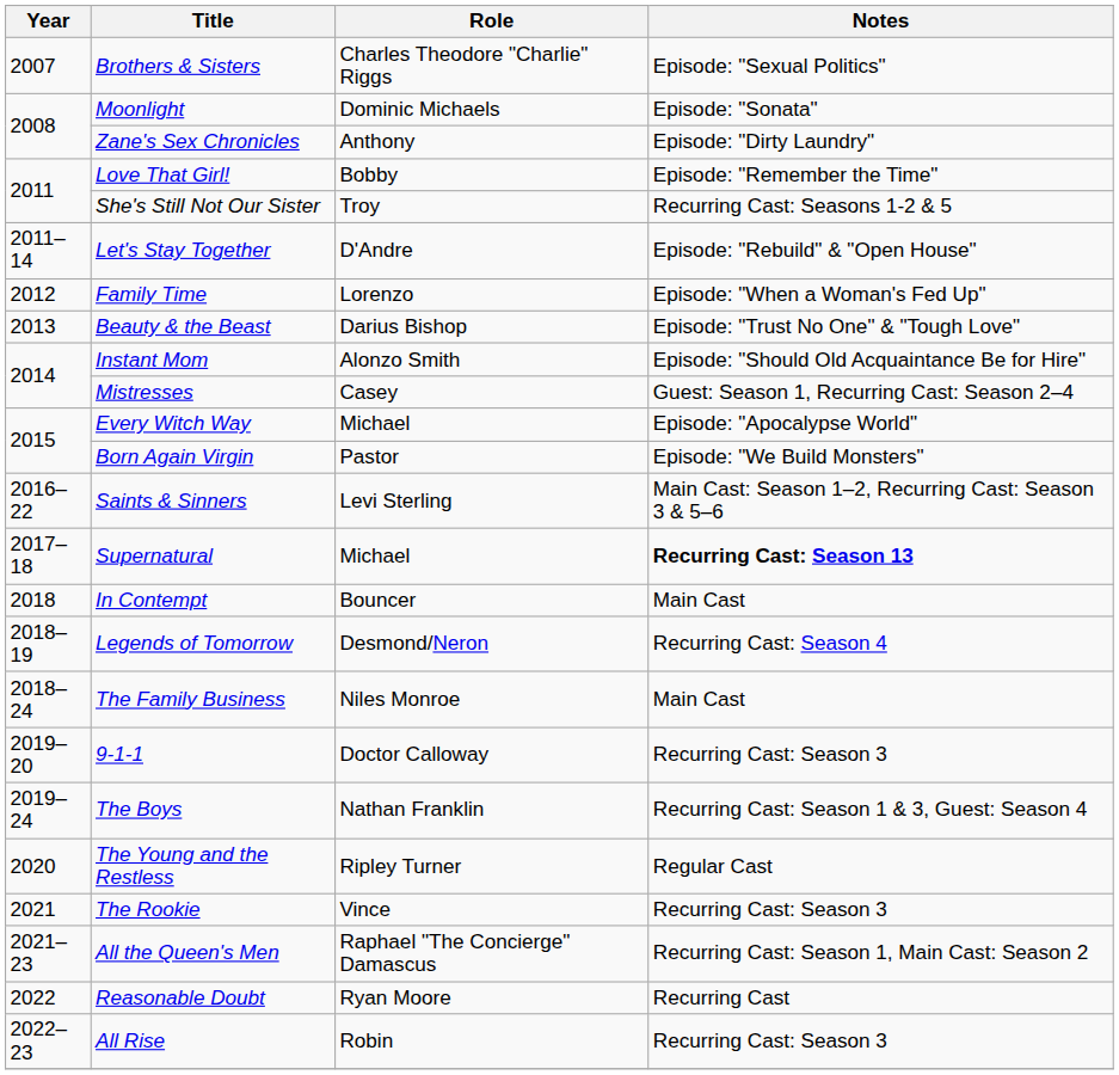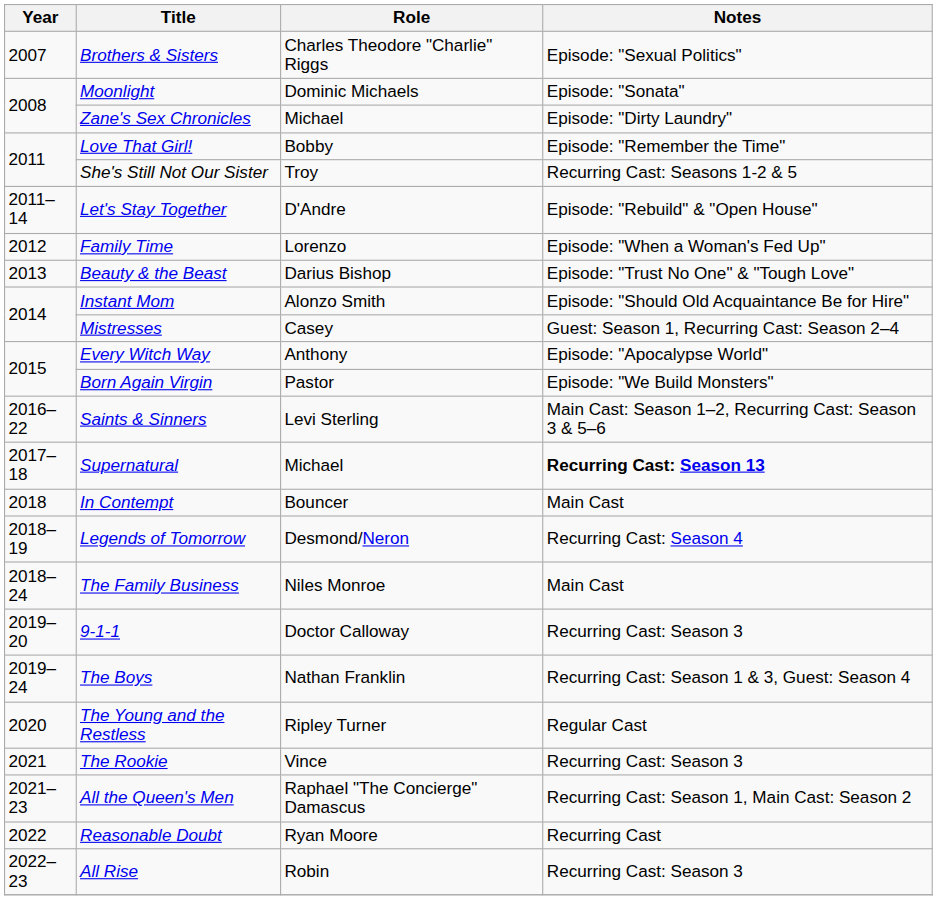Zane's Sex Chronicles | Role: Anthony -> Michael
Every Witch Way | Role: Michael -> Anthony
